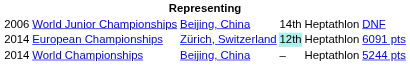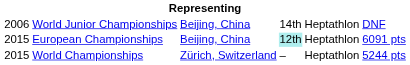European Championships | column 1: 2014 -> 2015
European Championships | column 3: Zürich, Switzerland -> Beijing, China
World Championships | column 1: 2014 -> 2015
World Championships | column 3: Beijing, China -> Zürich, Switzerland
